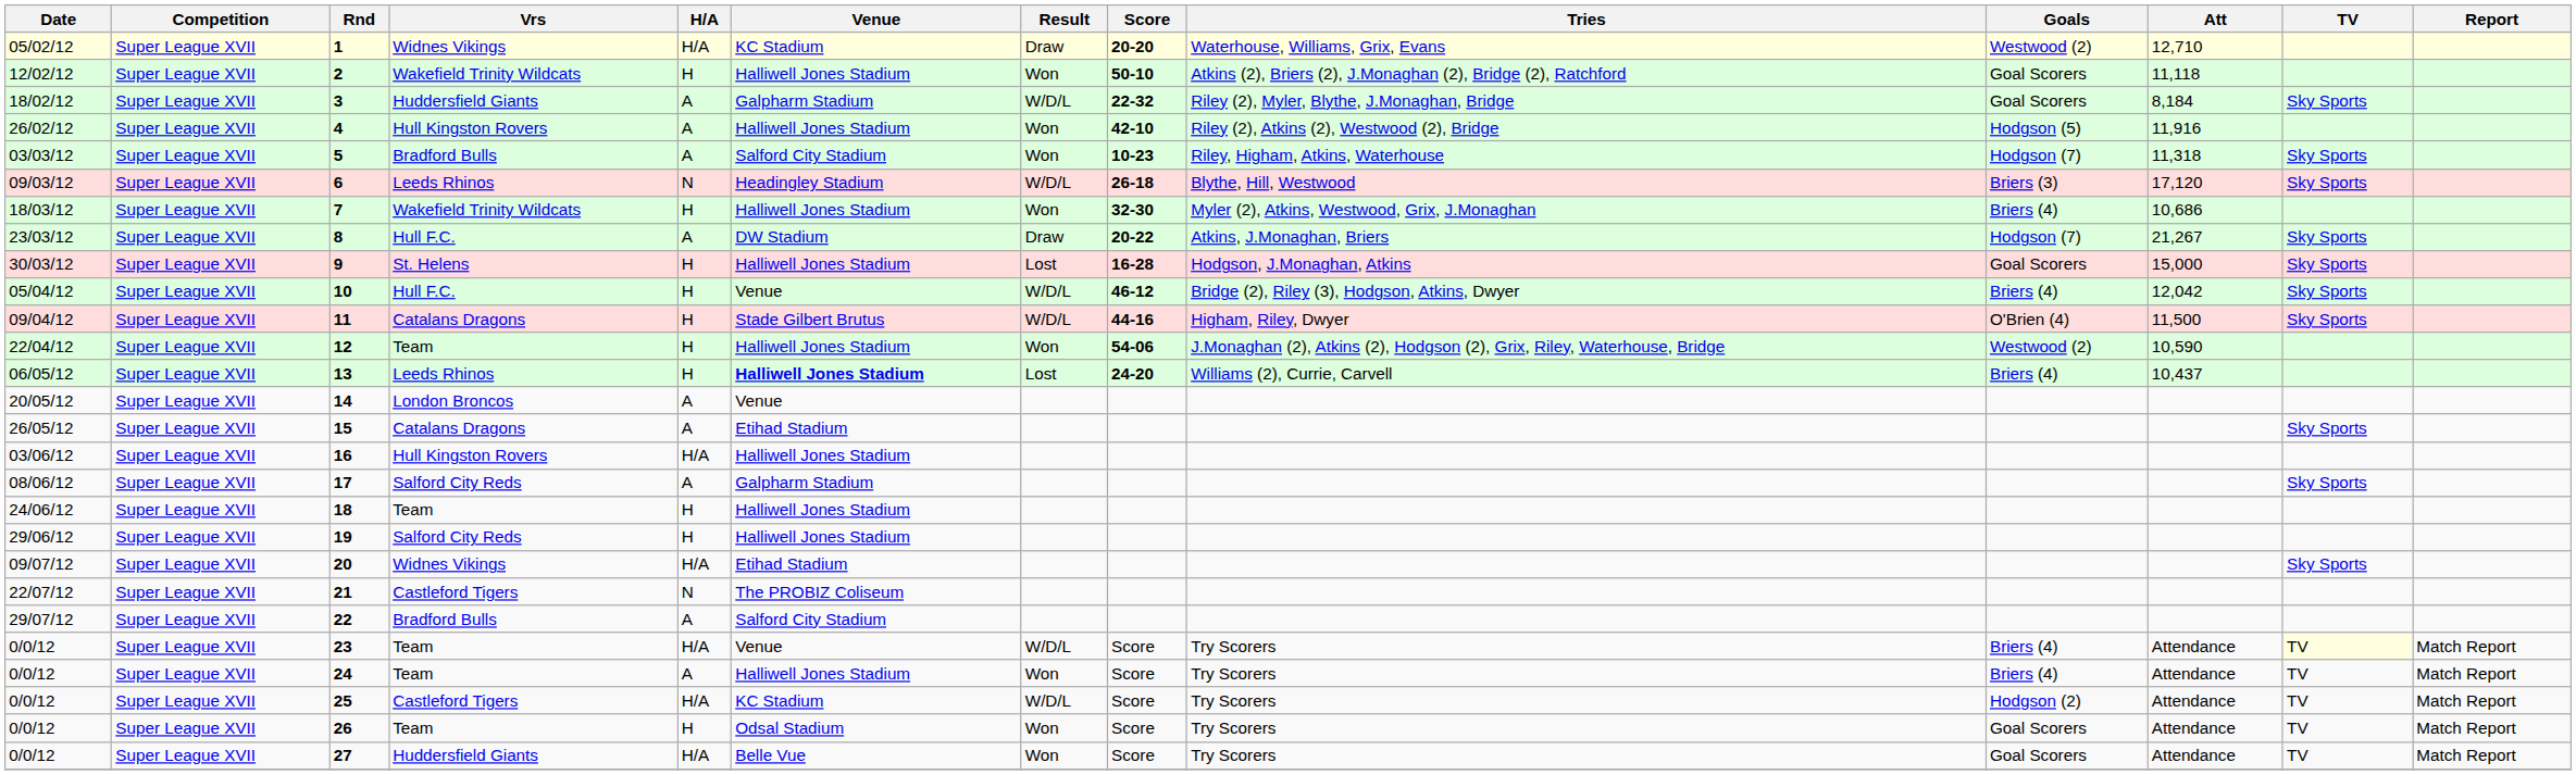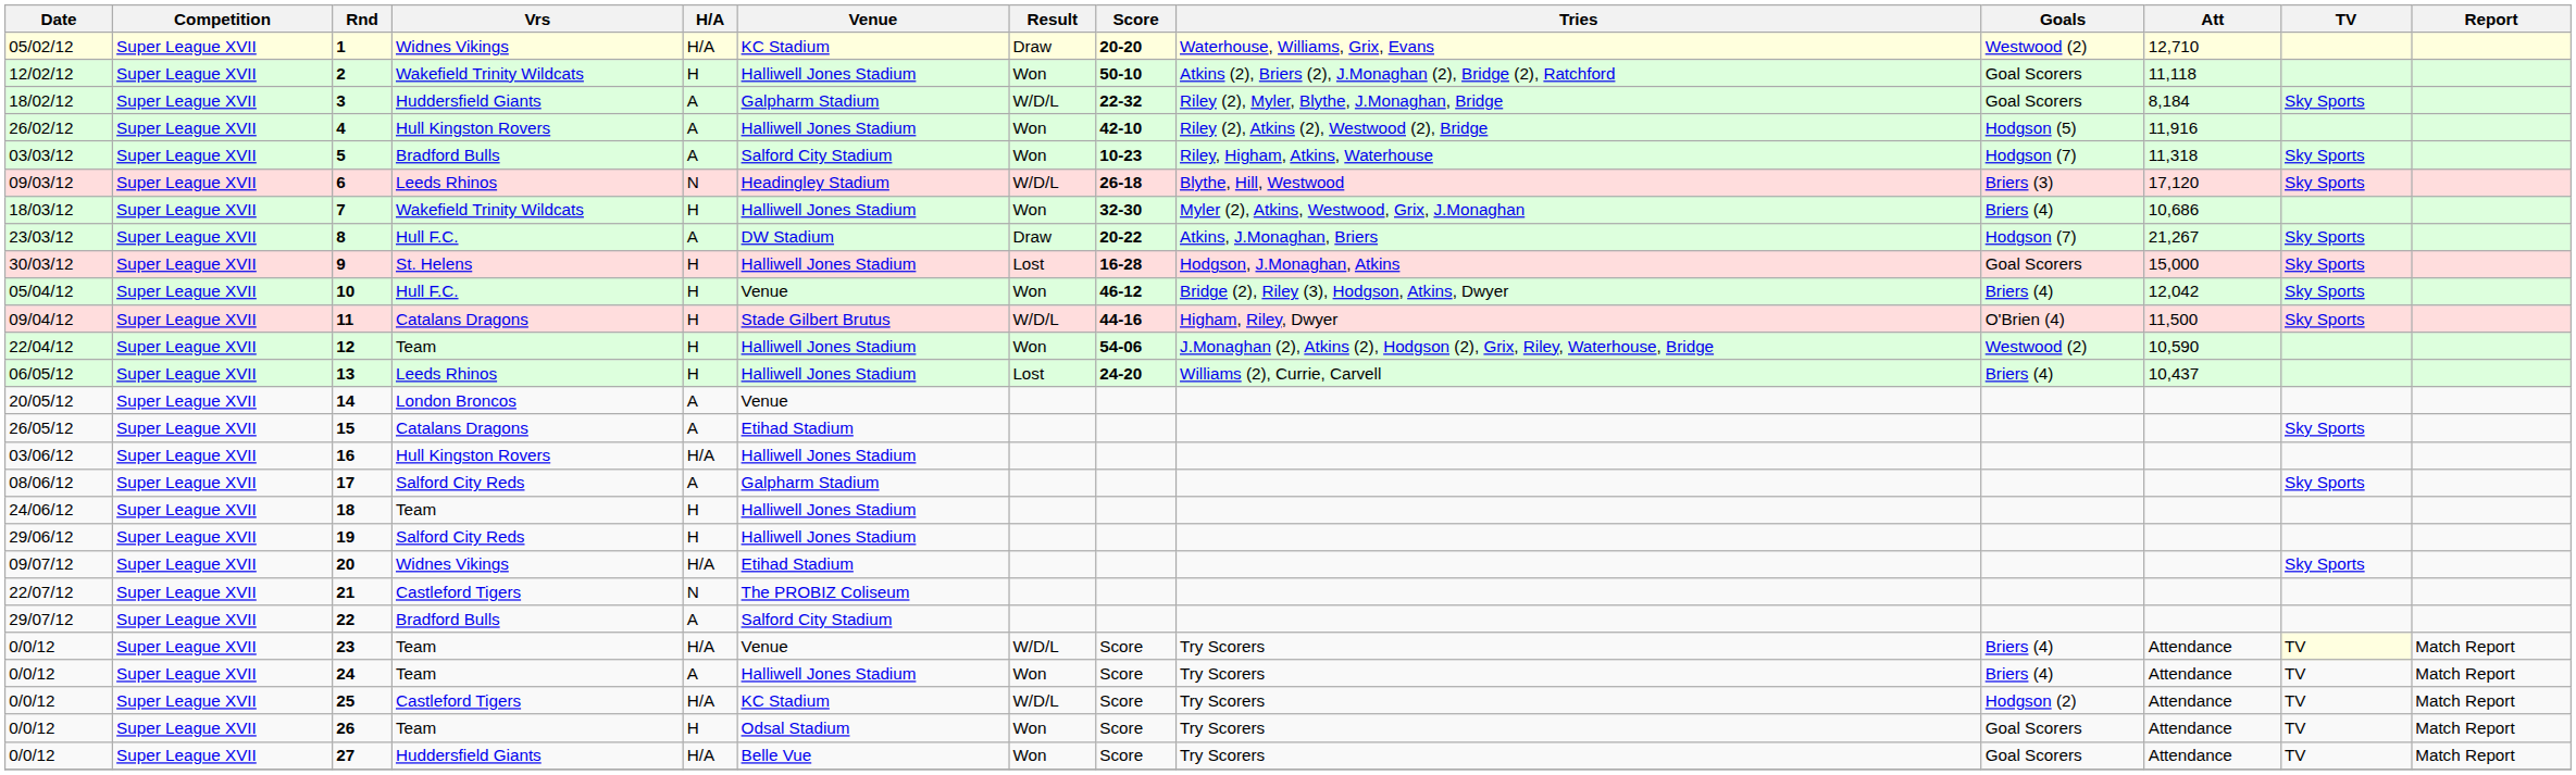10 | Result: W/D/L -> Won
13 | Venue: bold -> normal
